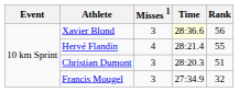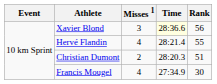Christian Dumont | Misses 1: 3 -> 2
Francis Mougel | Misses 1: 3 -> 4
Francis Mougel | Rank: 32 -> 30
